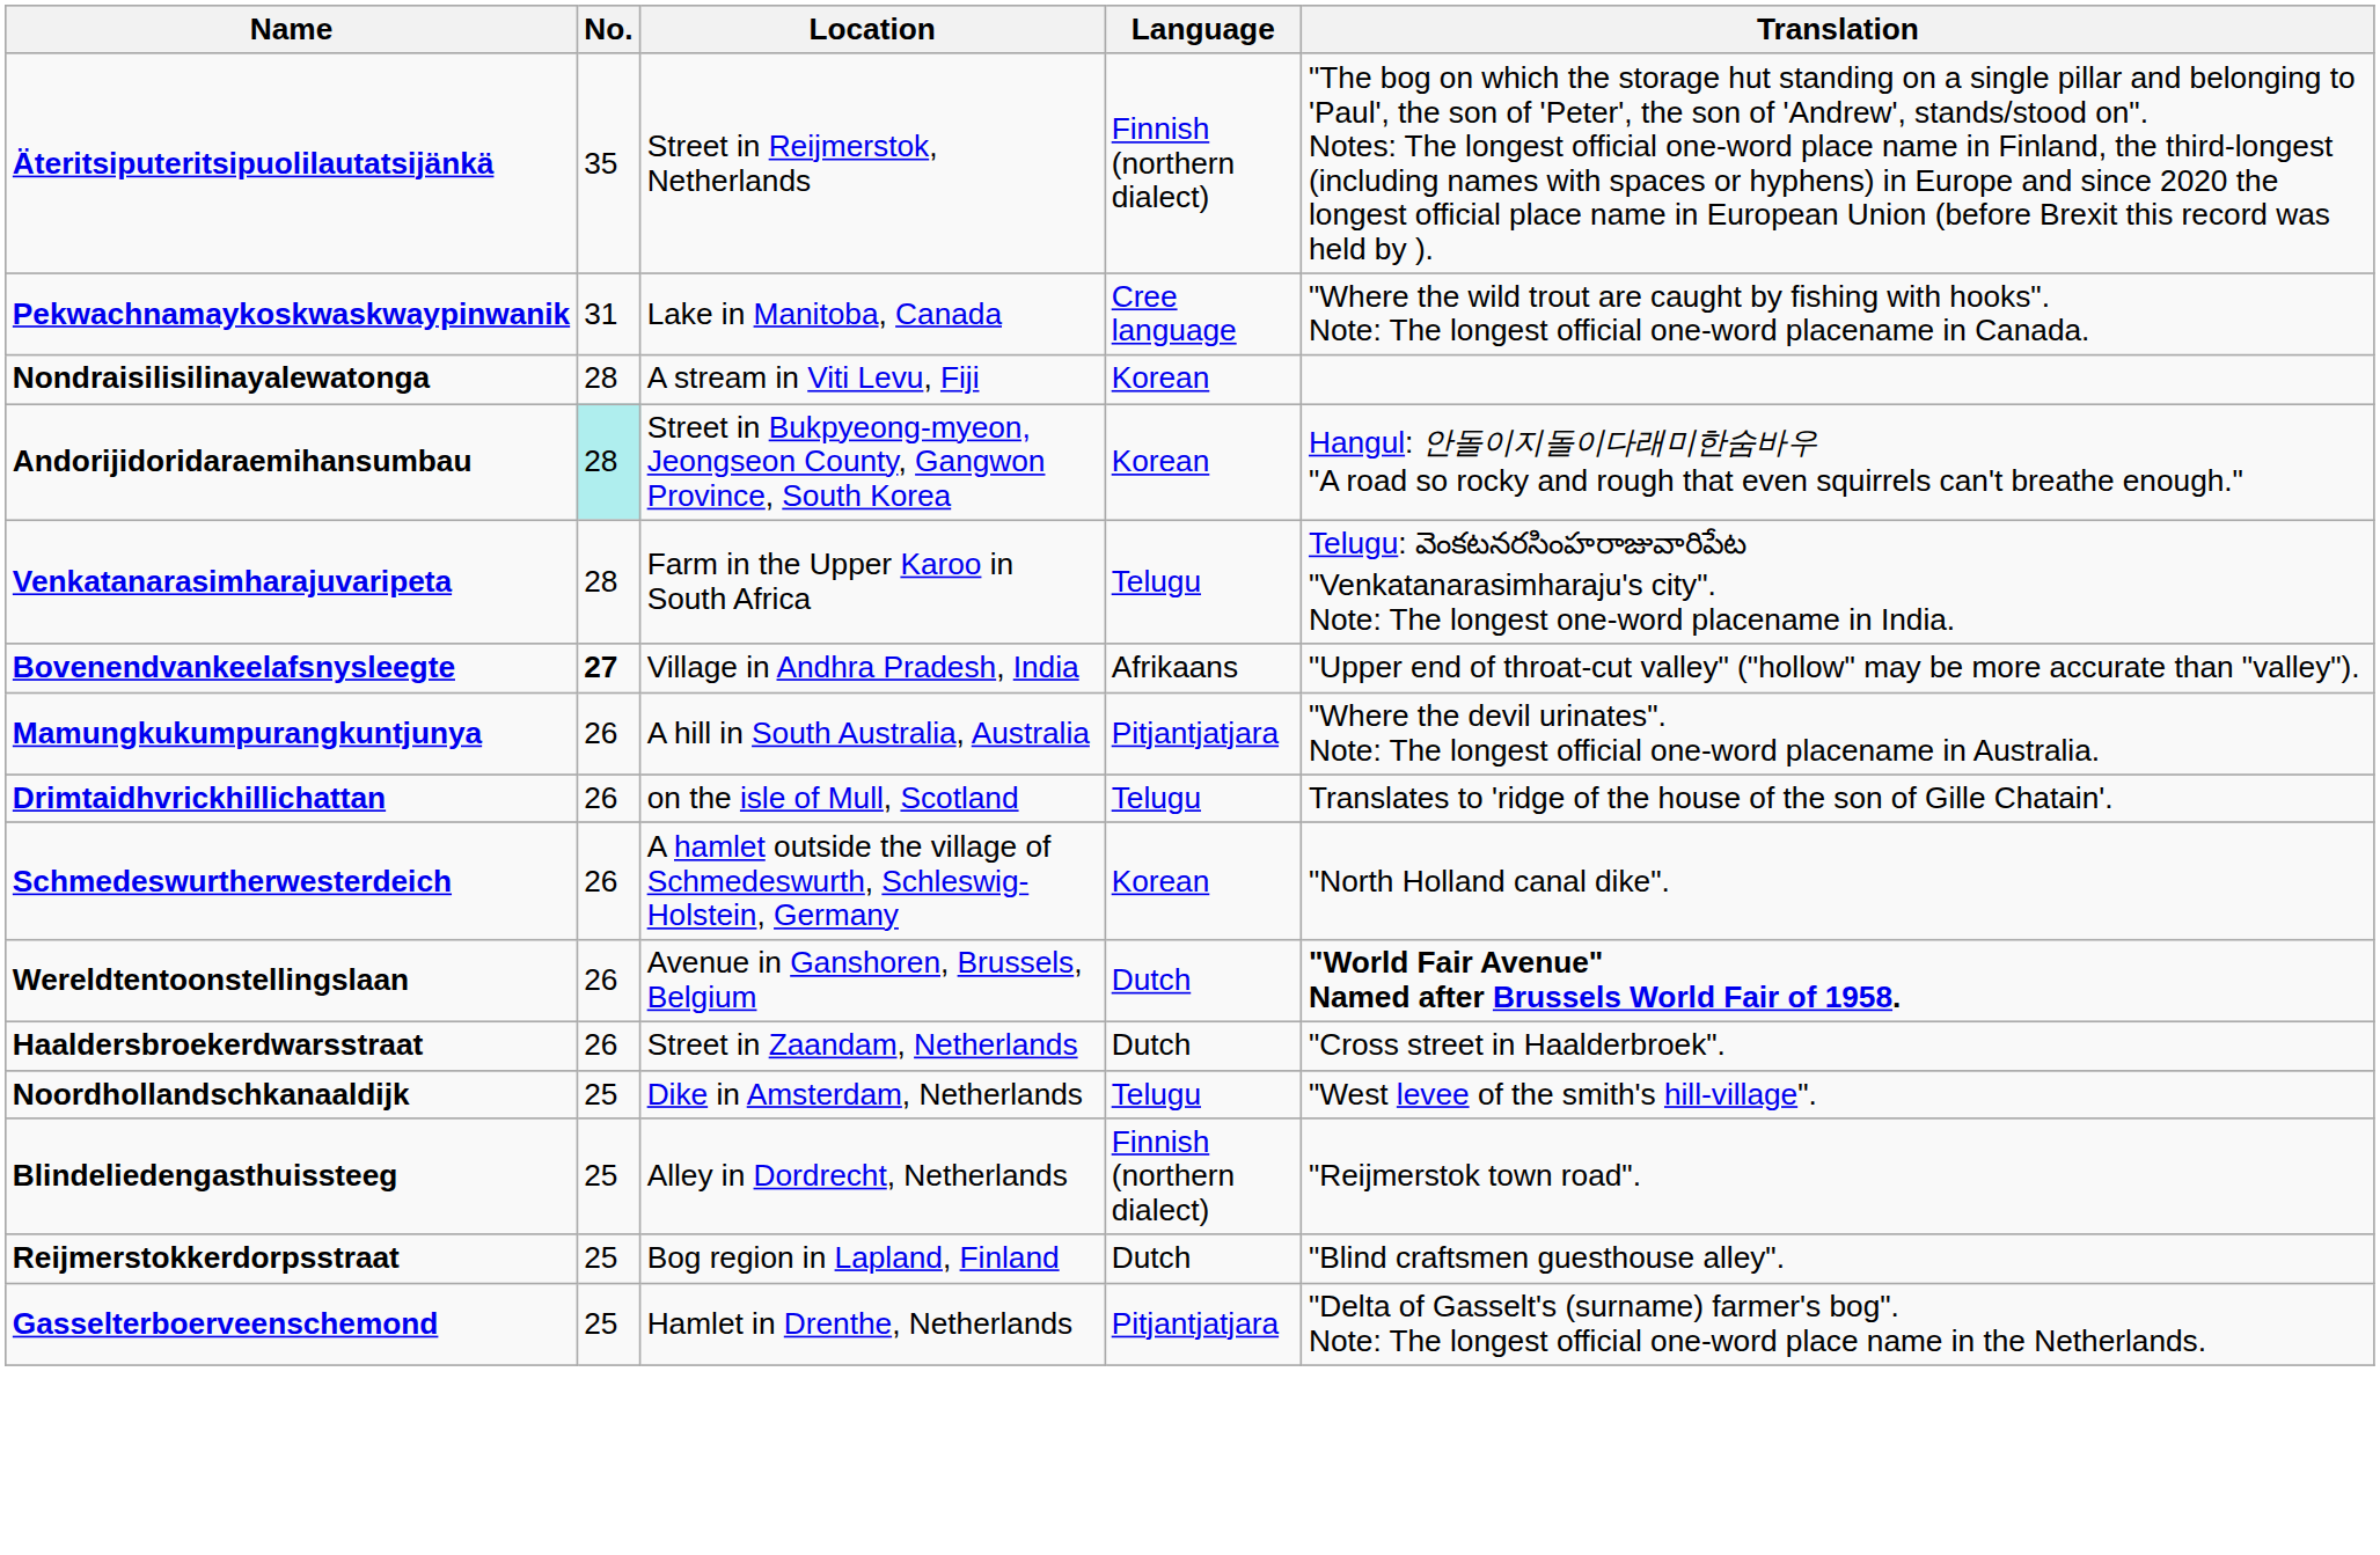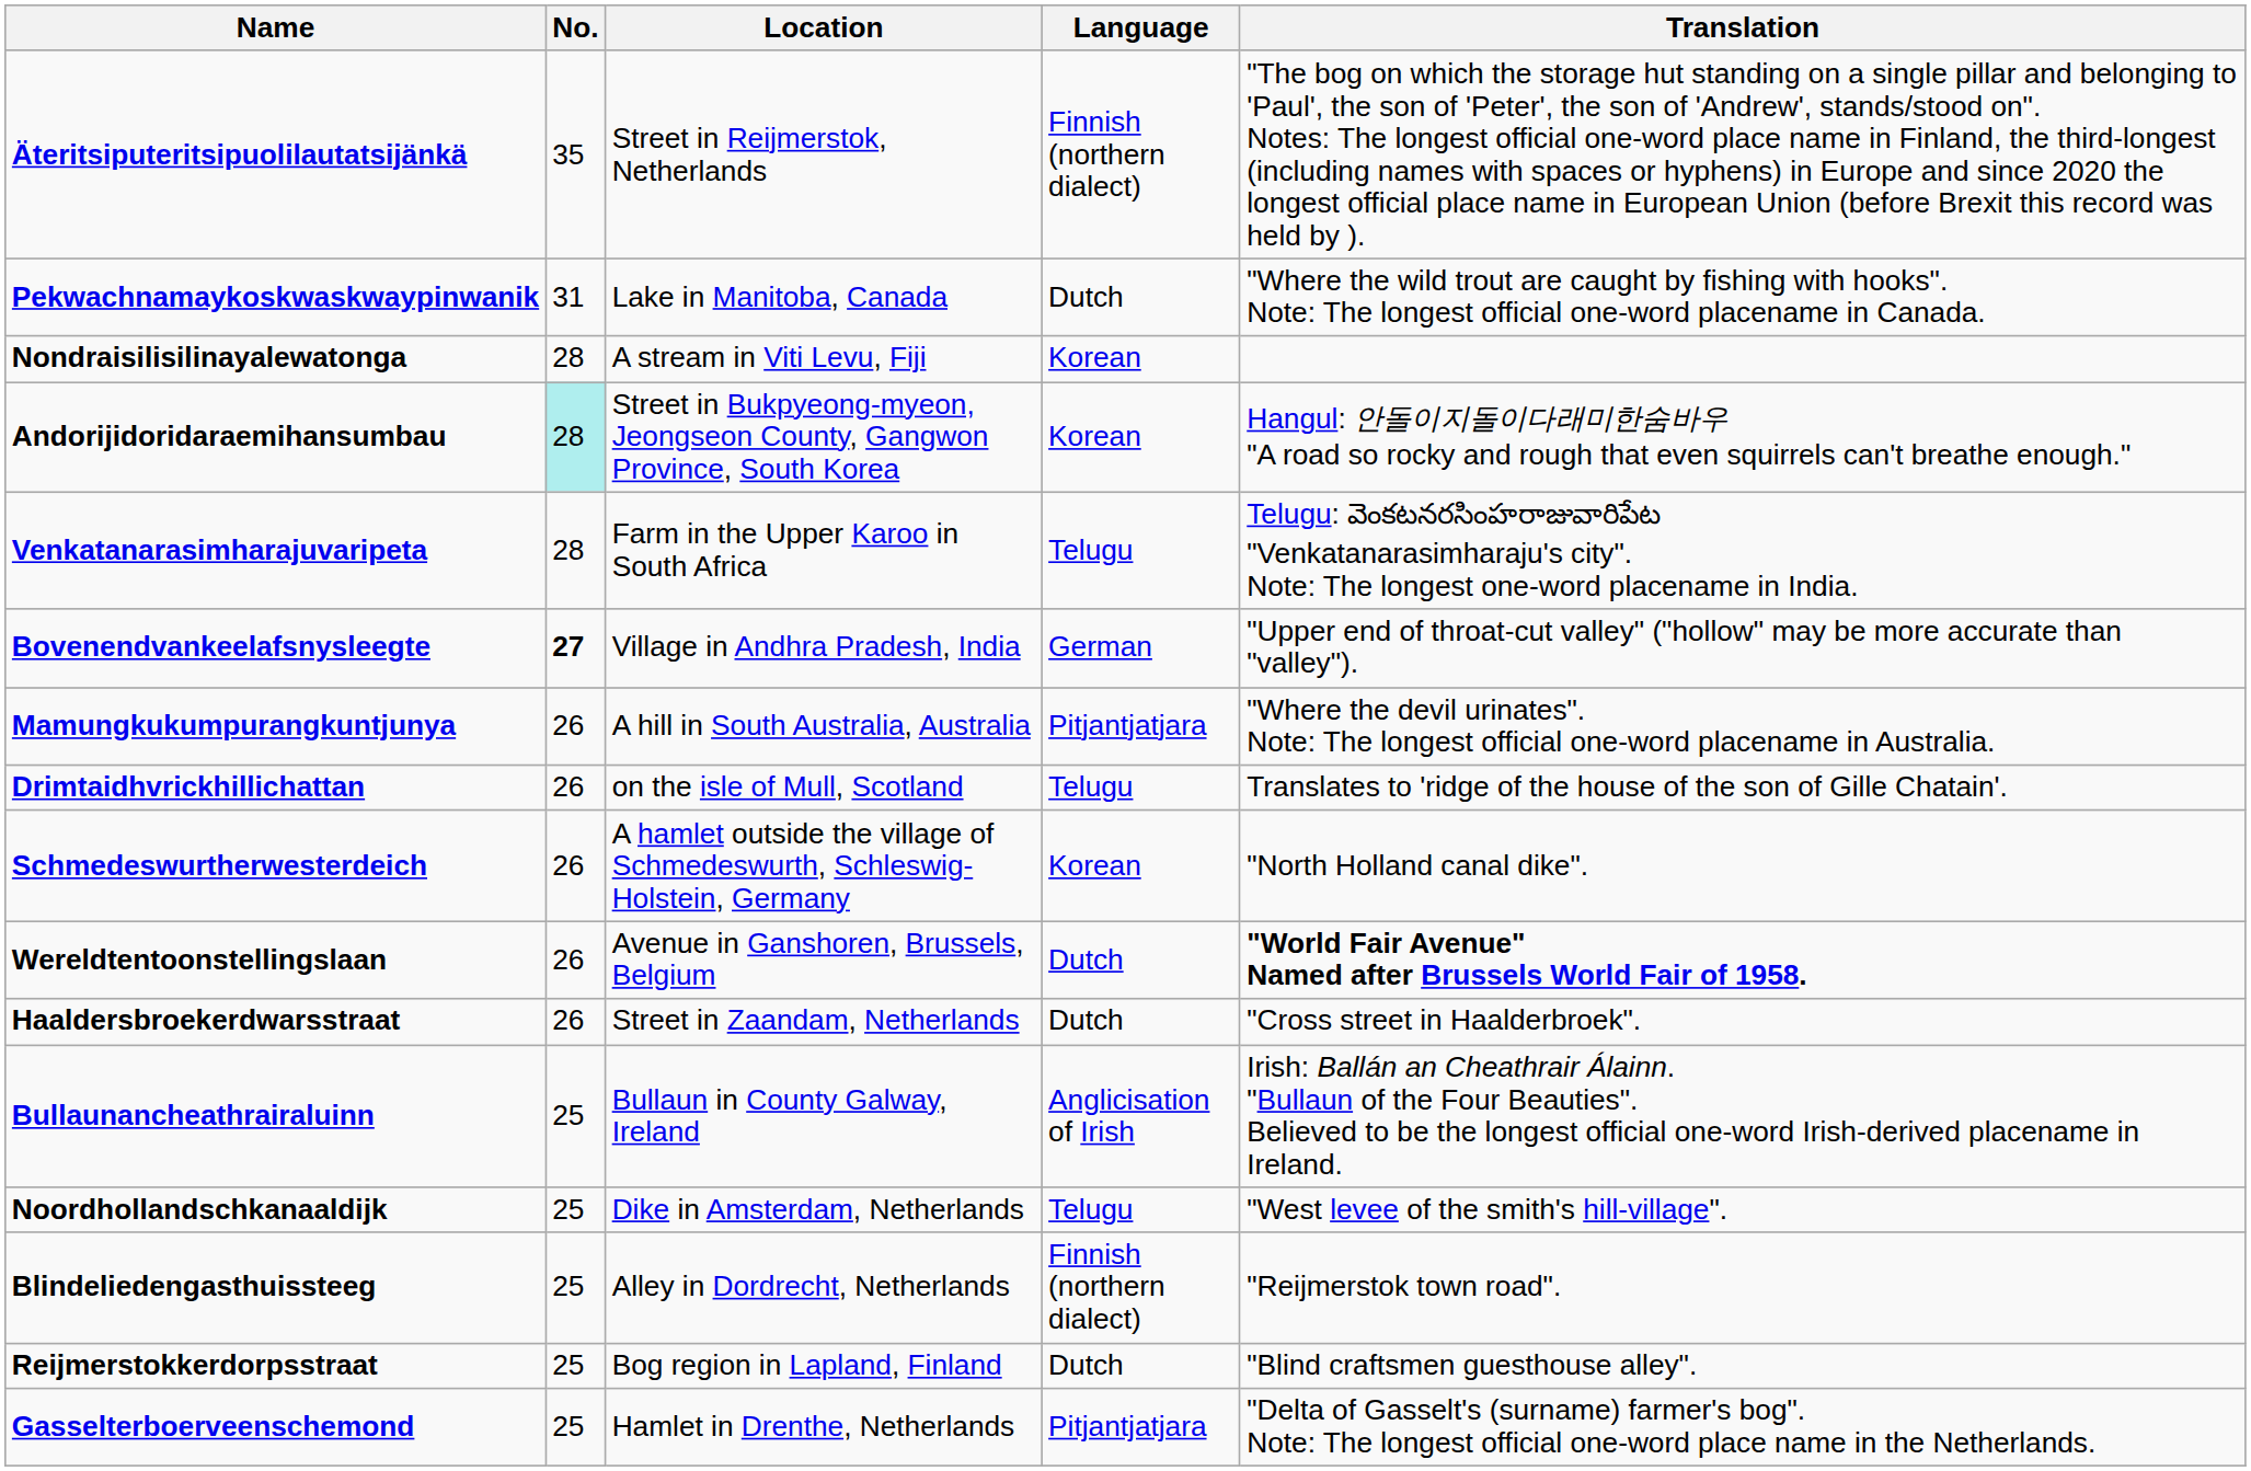Pekwachnamaykoskwaskwaypinwanik | Language: Cree language -> Dutch
Bovenendvankeelafsnysleegte | Language: Afrikaans -> German
+ row: Bullaunancheathrairaluinn | 25 | Bullaun in County Galway, Ireland | Anglicisation of Irish | Irish: Ballán an Cheathrair Álainn. "Bullaun of the Four Beauties". Believed to be the longest official one-word Irish-derived placename in Ireland.
